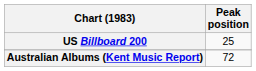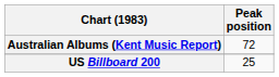rows swapped: Australian Albums (Kent Music Report) <-> US Billboard 200
